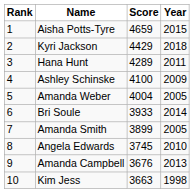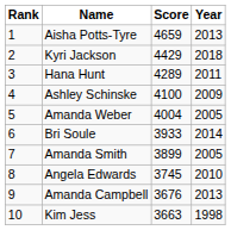Aisha Potts-Tyre | Year: 2015 -> 2013
